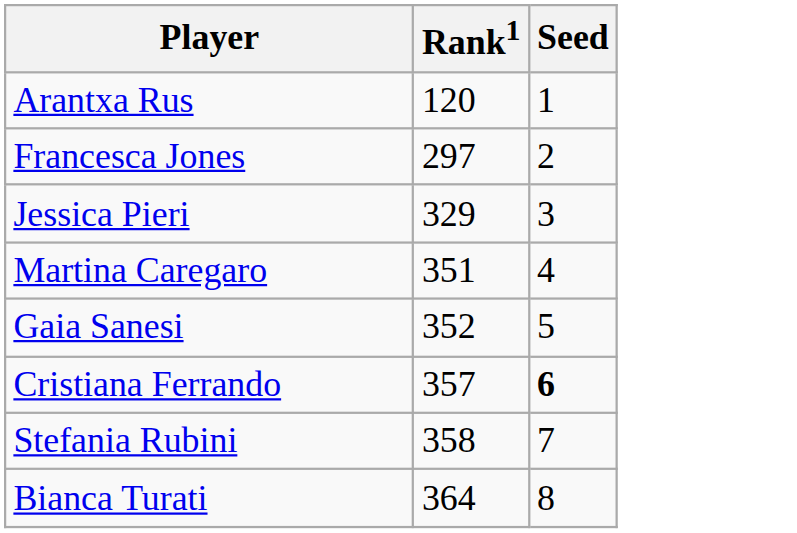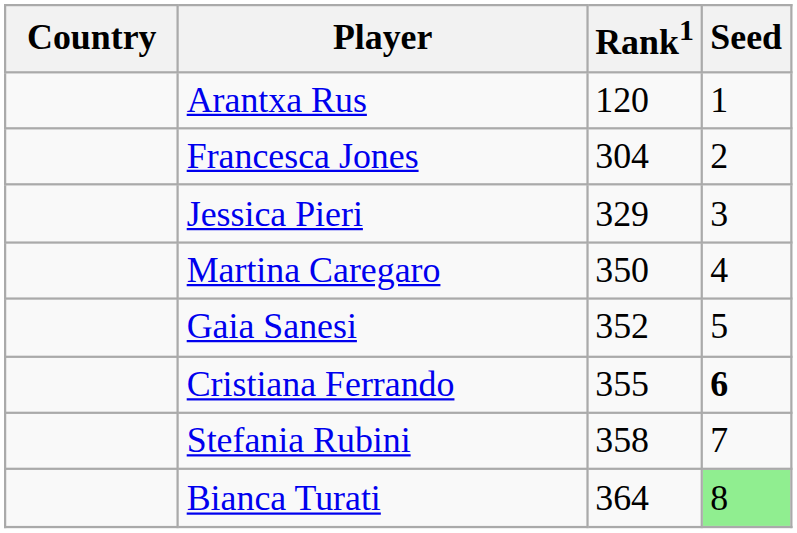+ column: Country
Francesca Jones | Rank1: 297 -> 304
Martina Caregaro | Rank1: 351 -> 350
Cristiana Ferrando | Rank1: 357 -> 355
Bianca Turati | Seed: no background -> lightgreen background
